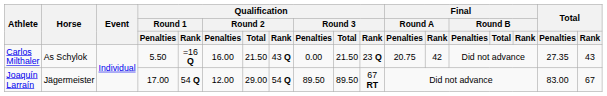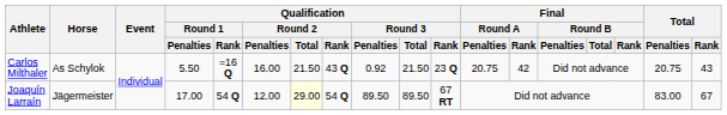Carlos Milthaler | Qualification / Round 3 / Penalties: 0.00 -> 0.92
Carlos Milthaler | Total / Penalties: 27.35 -> 20.75
Joaquín Larraín | Qualification / Round 2 / Total: no background -> lightyellow background
